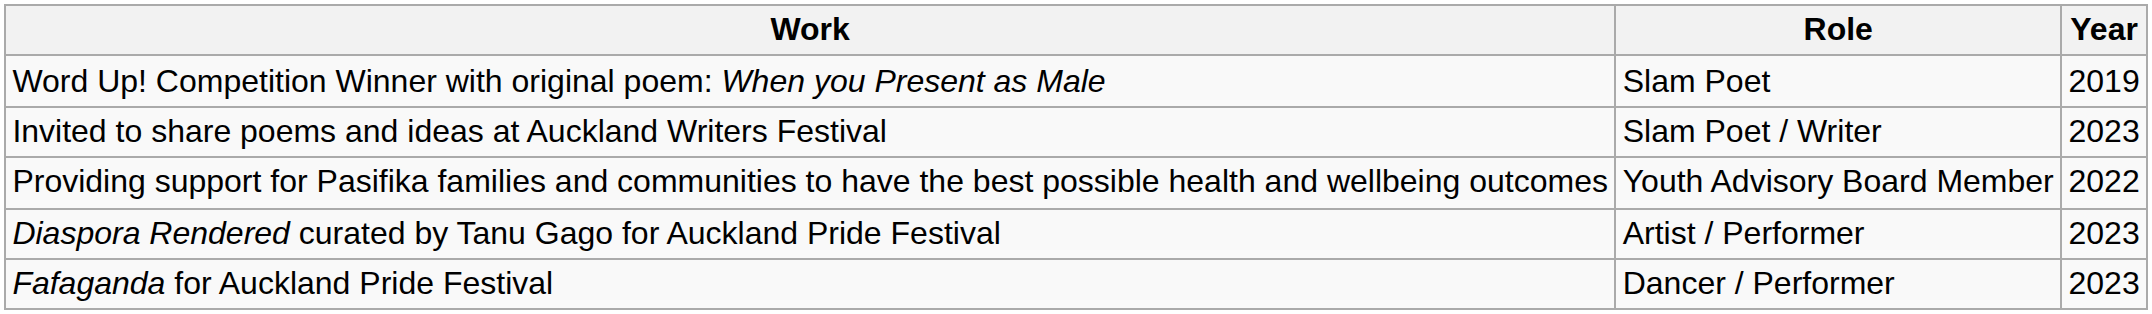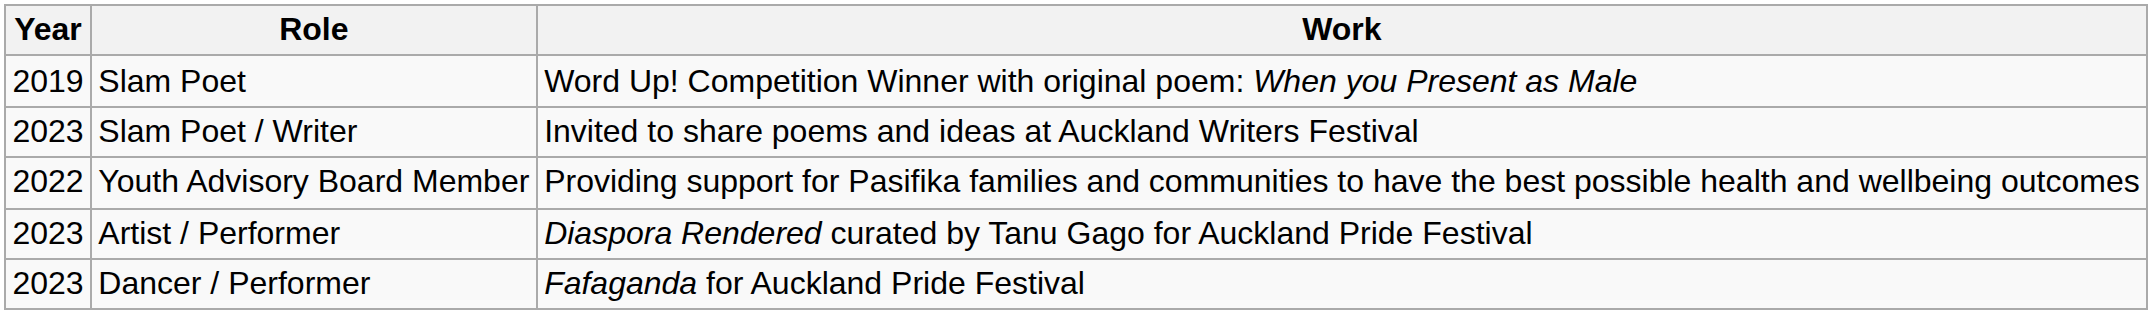columns swapped: Year <-> Work
